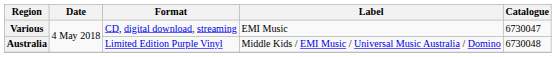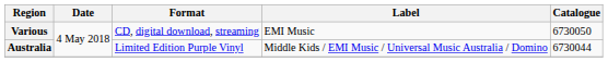Various | Catalogue: 6730047 -> 6730050
Australia | Catalogue: 6730048 -> 6730044
